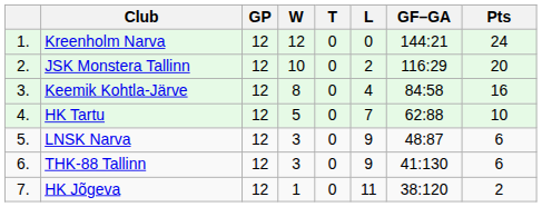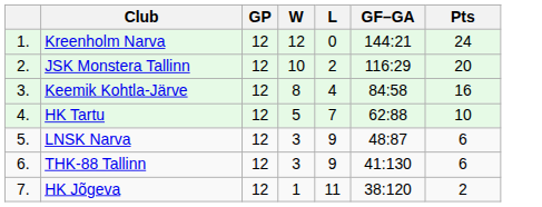- column: T | 0 | 0 | 0 | 0 | 0 | 0 | 0
